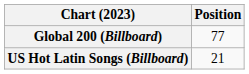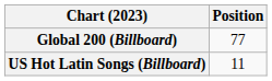US Hot Latin Songs (Billboard) | Position: 21 -> 11
